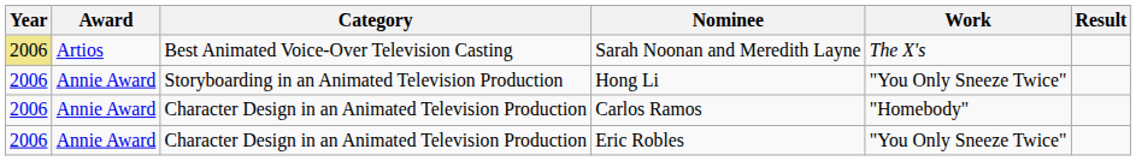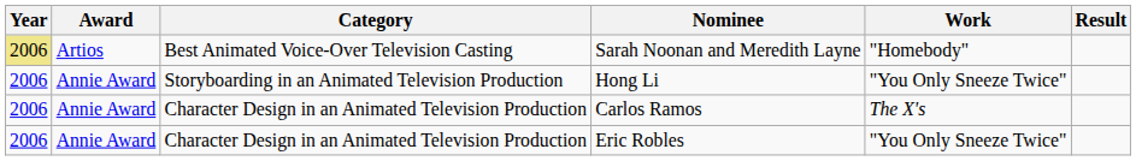Sarah Noonan and Meredith Layne | Work: The X's -> "Homebody"
Carlos Ramos | Work: "Homebody" -> The X's
